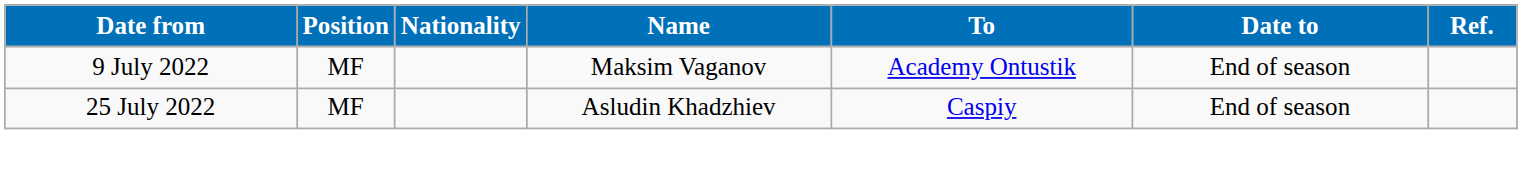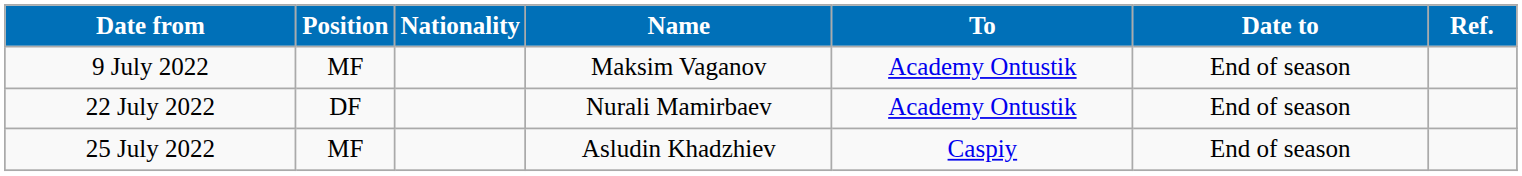+ row: 22 July 2022 | DF | Nurali Mamirbaev | Academy Ontustik | End of season
